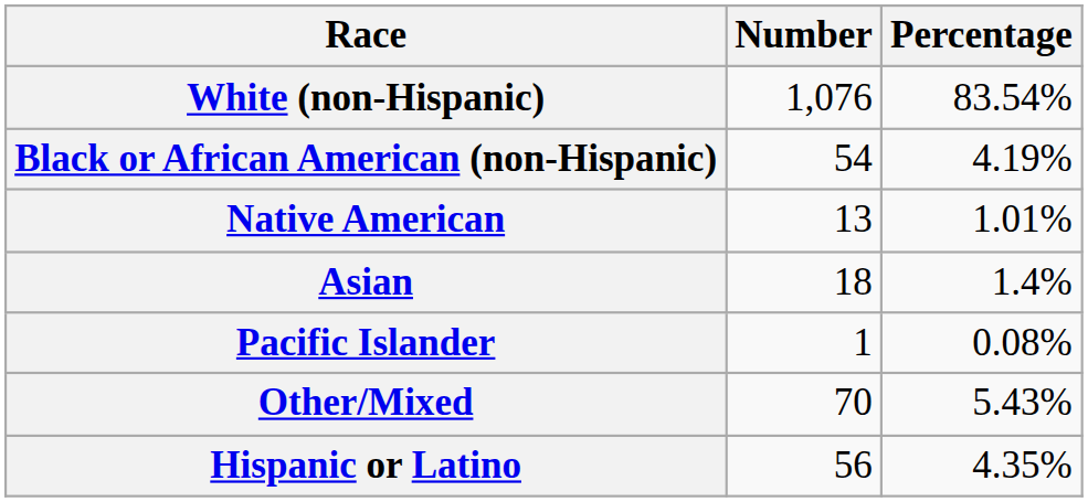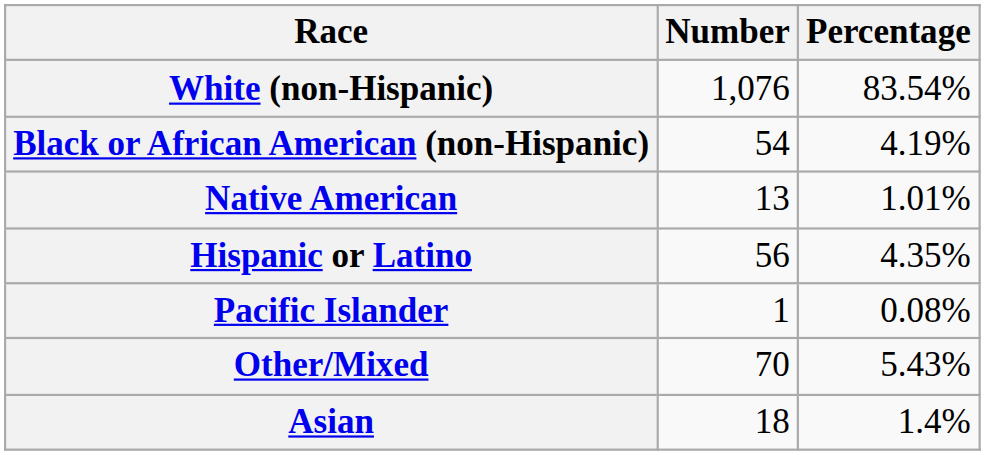rows swapped: Asian <-> Hispanic or Latino
